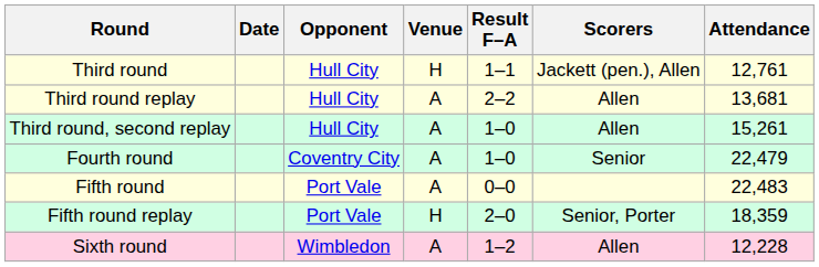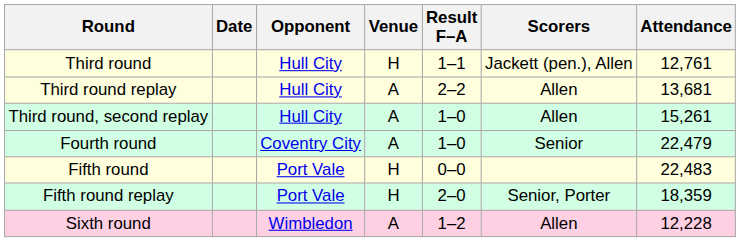Fifth round | Venue: A -> H
